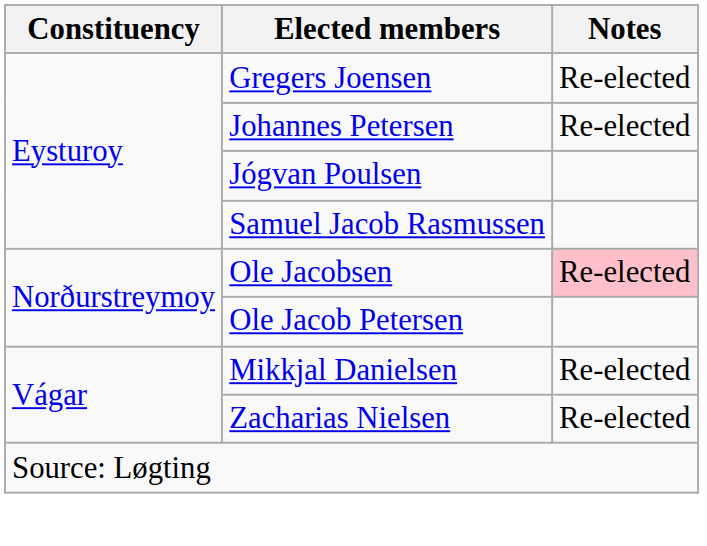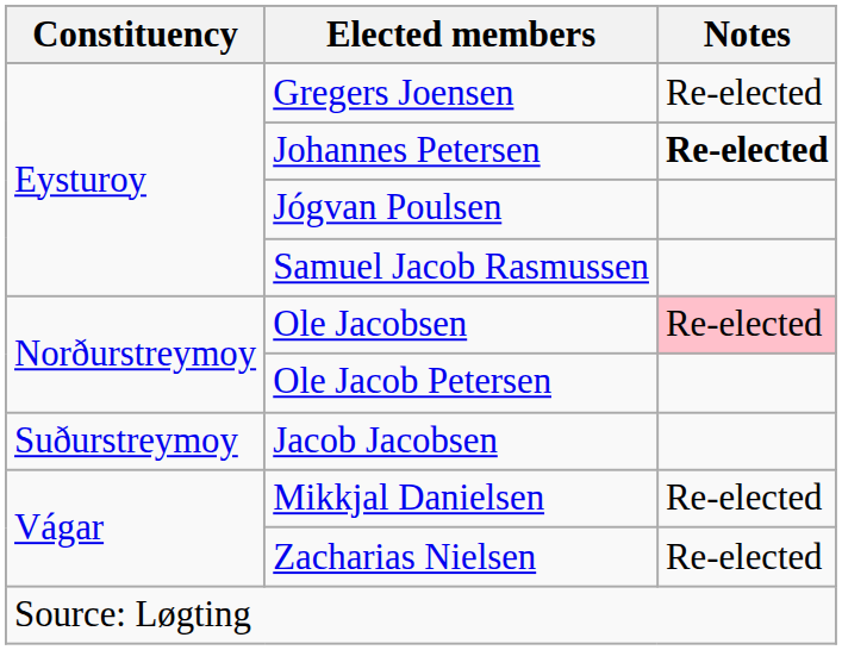Johannes Petersen | Notes: normal -> bold
+ row: Suðurstreymoy | Jacob Jacobsen
